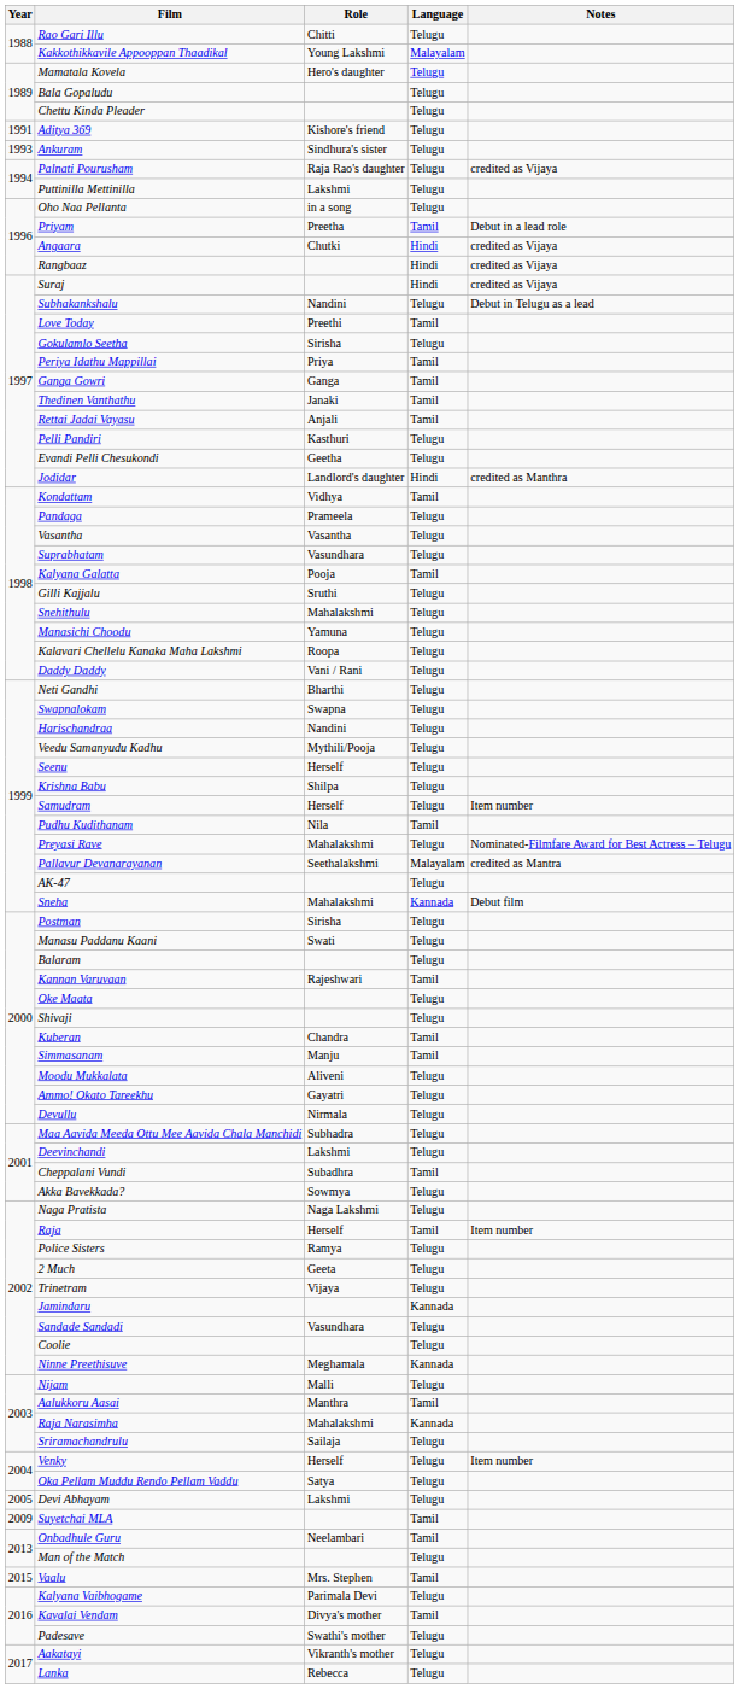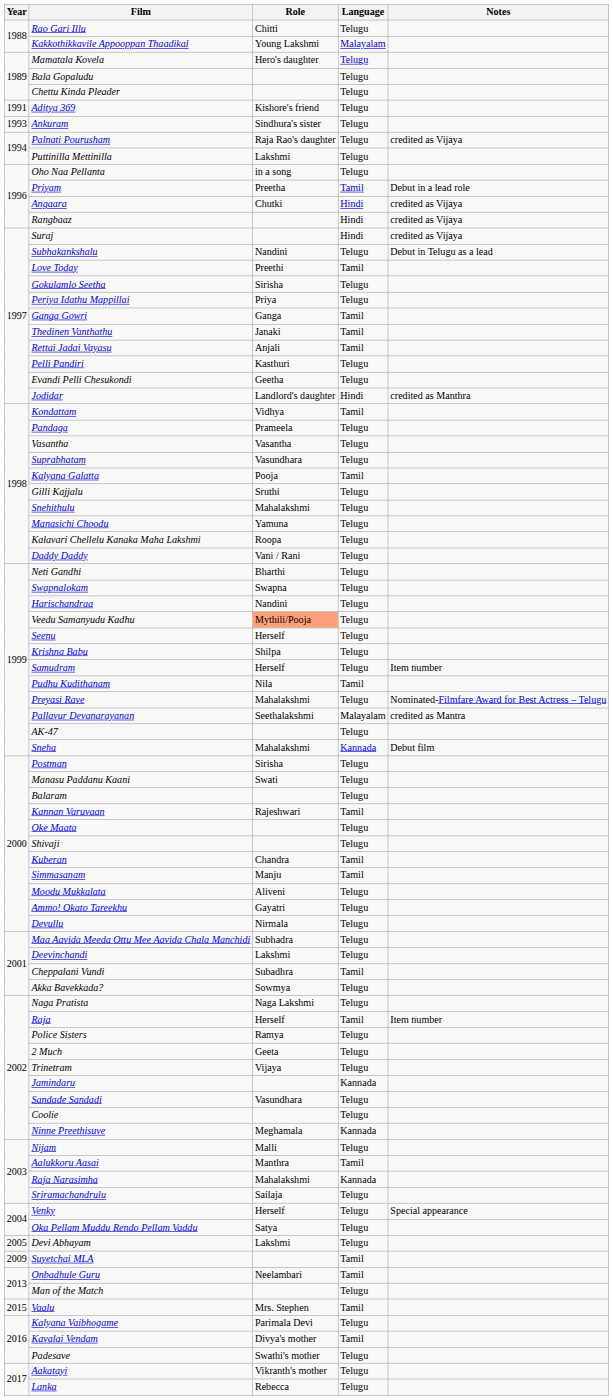Periya Idathu Mappillai | Language: Tamil -> Telugu
Veedu Samanyudu Kadhu | Role: no background -> lightsalmon background
Venky | Notes: Item number -> Special appearance
